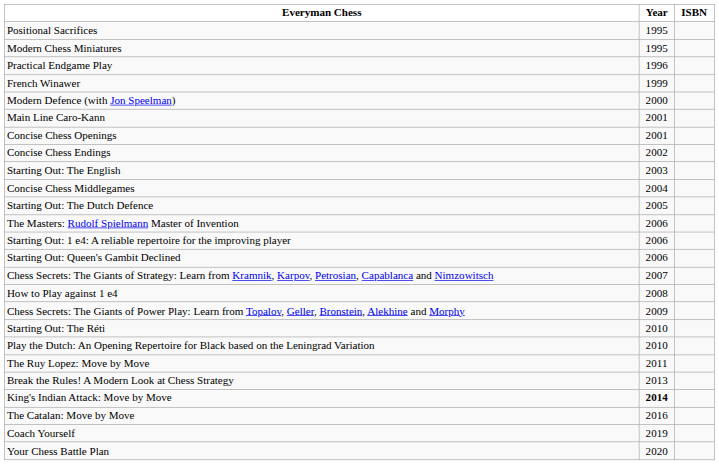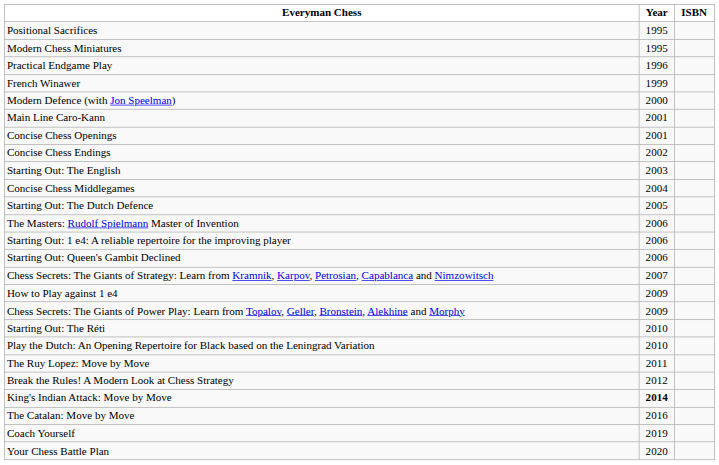How to Play against 1 e4 | Year: 2008 -> 2009
Break the Rules! A Modern Look at Chess Strategy | Year: 2013 -> 2012
